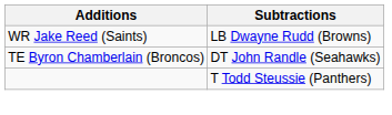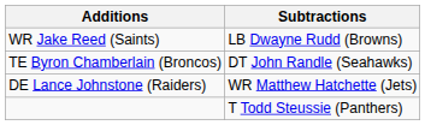+ row: DE Lance Johnstone (Raiders) | WR Matthew Hatchette (Jets)
